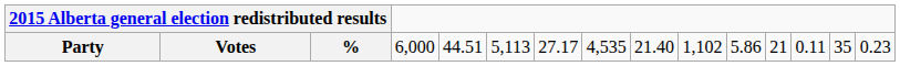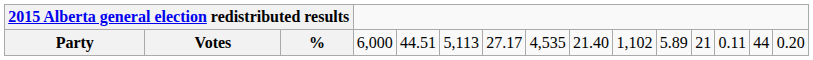Party | column 12: 5.86 -> 5.89
Party | column 15: 35 -> 44
Party | column 16: 0.23 -> 0.20
